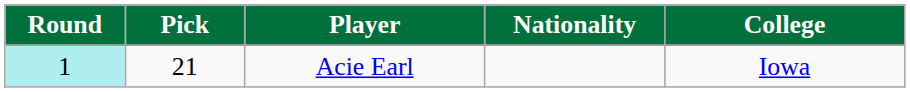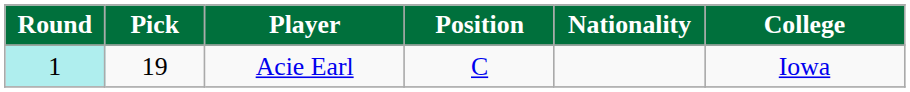+ column: Position | C
Acie Earl | Pick: 21 -> 19
